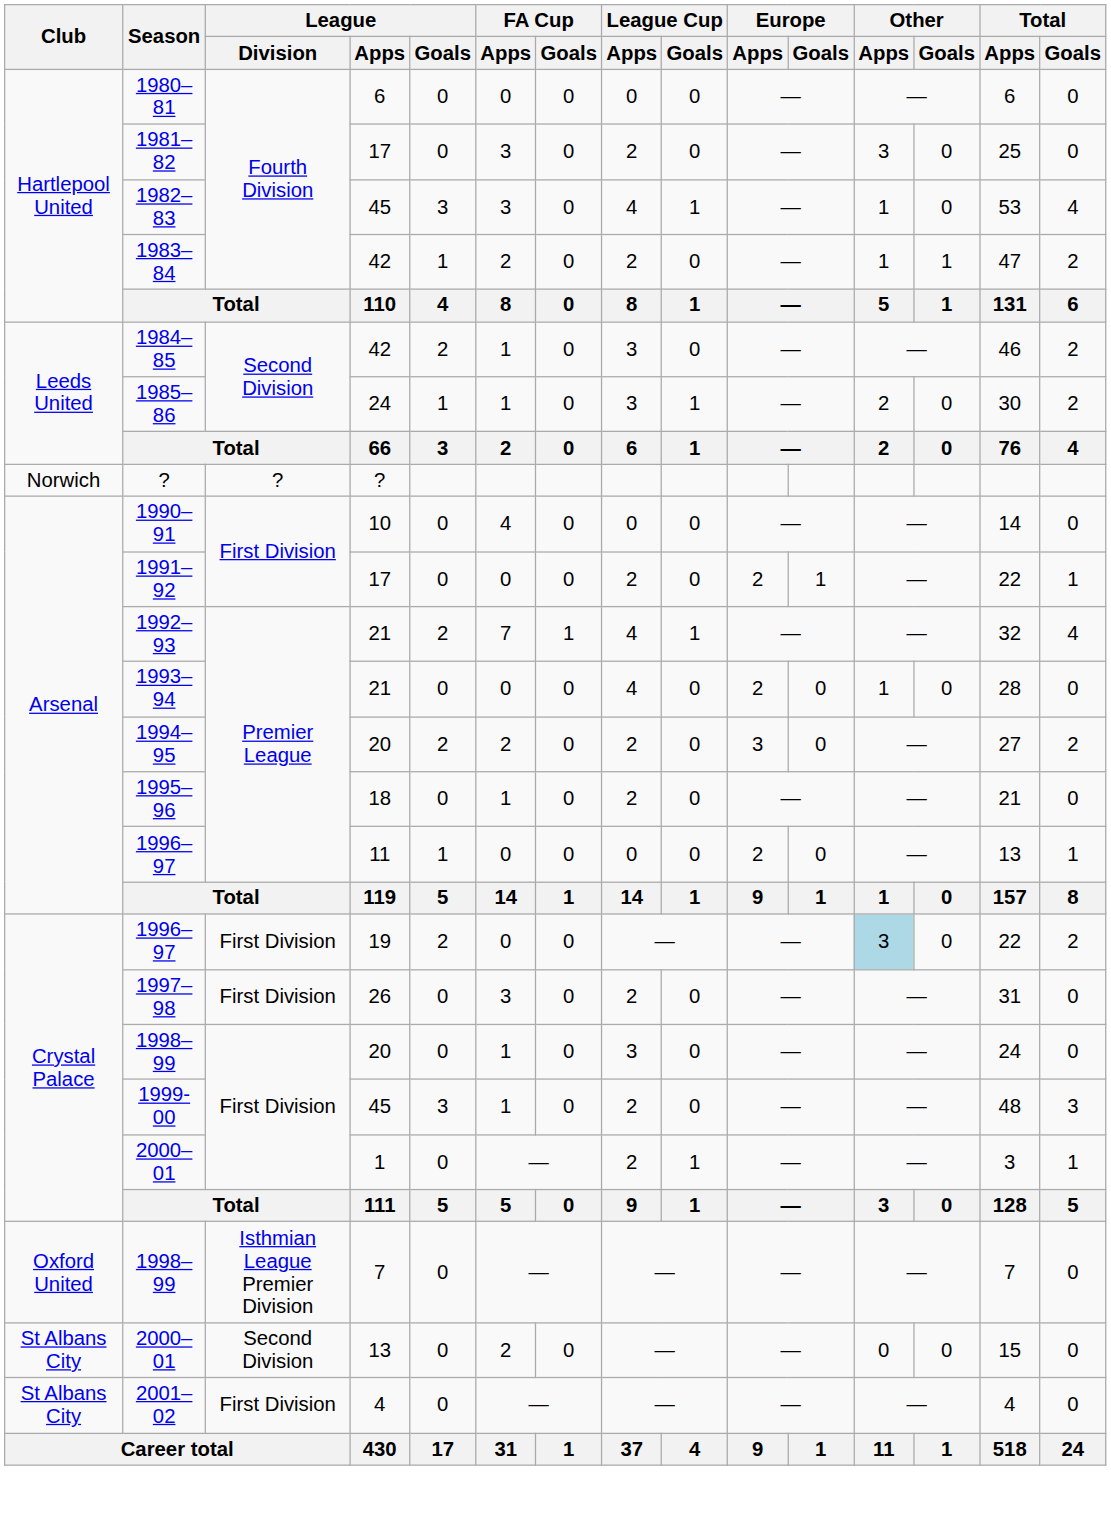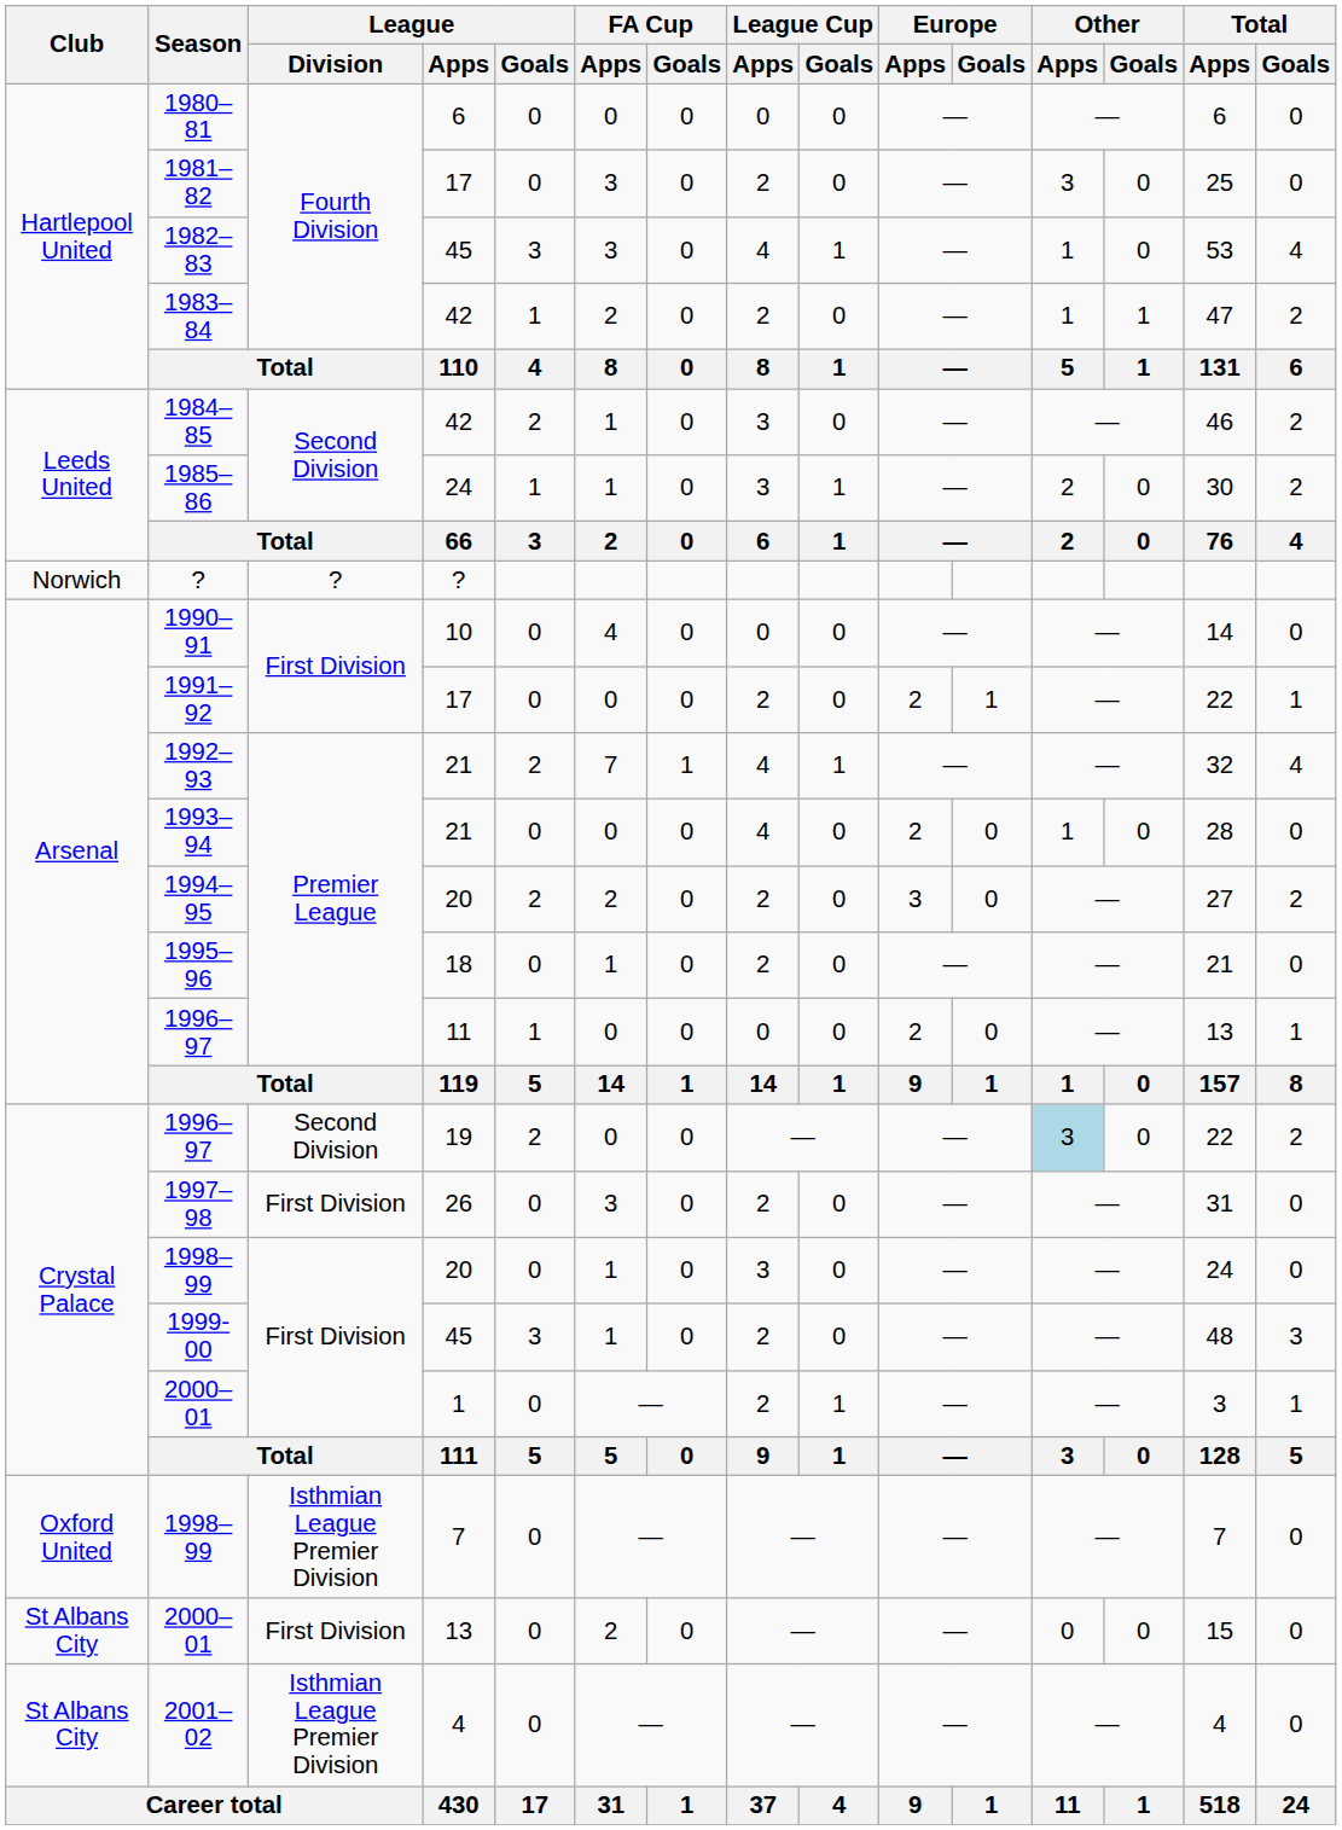1996–97 / 19 | League / Division: First Division -> Second Division
2000–01 / 13 | League / Division: Second Division -> First Division
2001–02 | League / Division: First Division -> Isthmian League Premier Division
